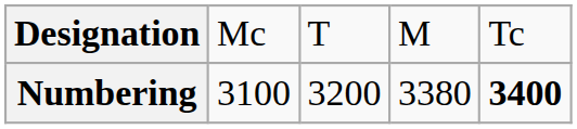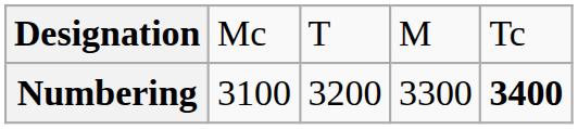Numbering | column 4: 3380 -> 3300
